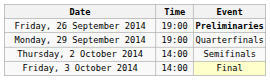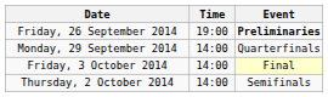Monday, 29 September 2014 | Time: 19:00 -> 14:00
rows swapped: Thursday, 2 October 2014 <-> Friday, 3 October 2014
